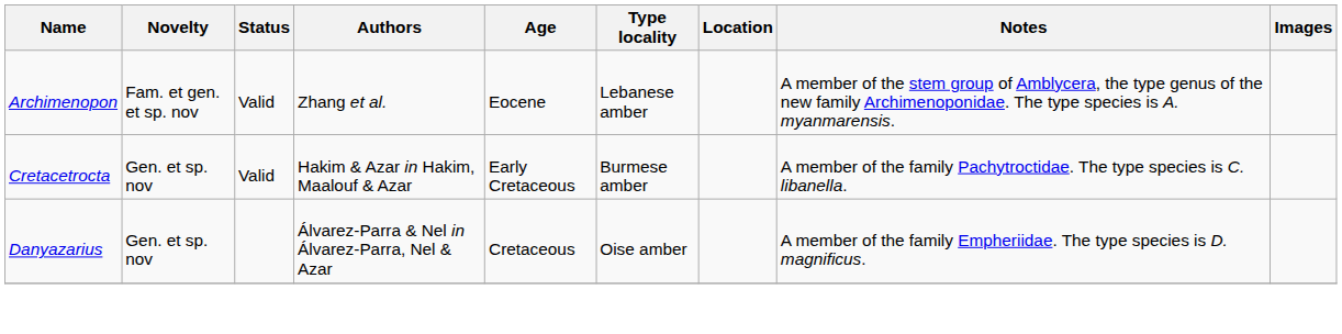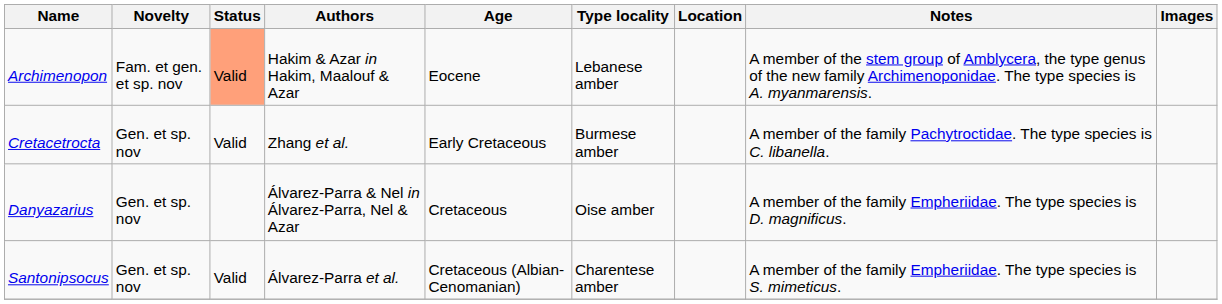Archimenopon | Status: no background -> lightsalmon background
Archimenopon | Authors: Zhang et al. -> Hakim & Azar in Hakim, Maalouf & Azar
Cretacetrocta | Authors: Hakim & Azar in Hakim, Maalouf & Azar -> Zhang et al.
+ row: Santonipsocus | Gen. et sp. nov | Valid | Álvarez-Parra et al. | Cretaceous (Albian-Cenomanian) | Charentese amber | A member of the family Empheriidae. The type species is S. mimeticus.
